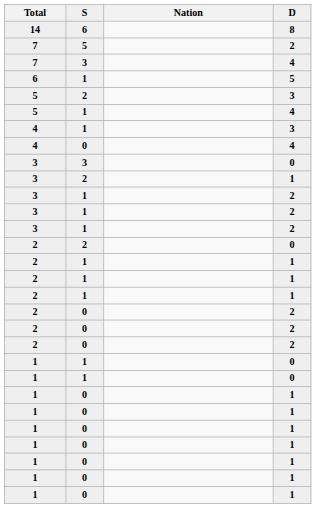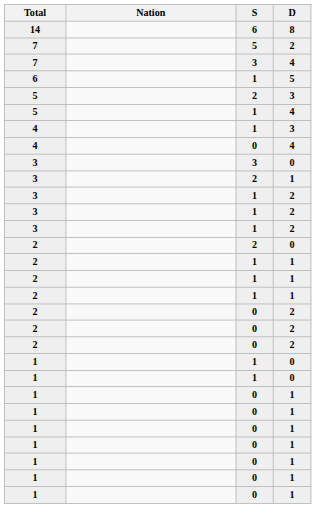columns swapped: Nation <-> S
